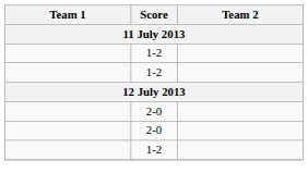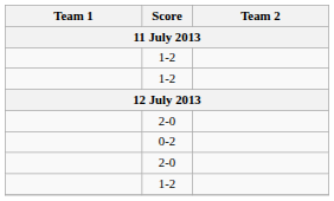+ row: 0-2
